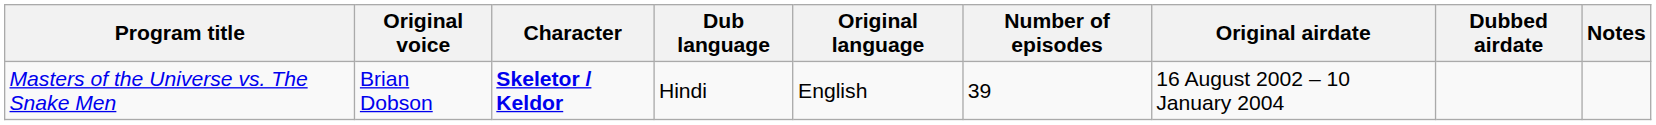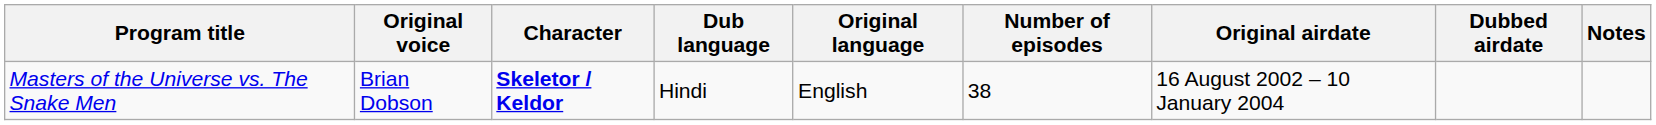Masters of the Universe vs. The Snake Men | Number of episodes: 39 -> 38
